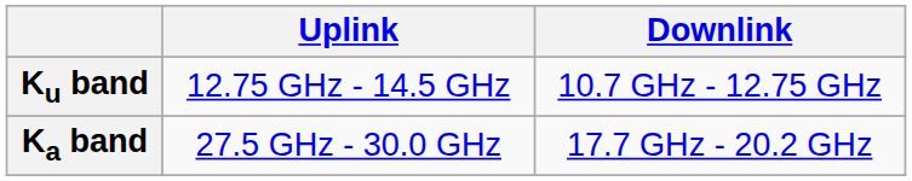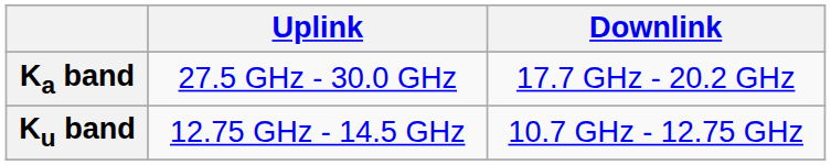rows swapped: Ka band <-> Ku band
